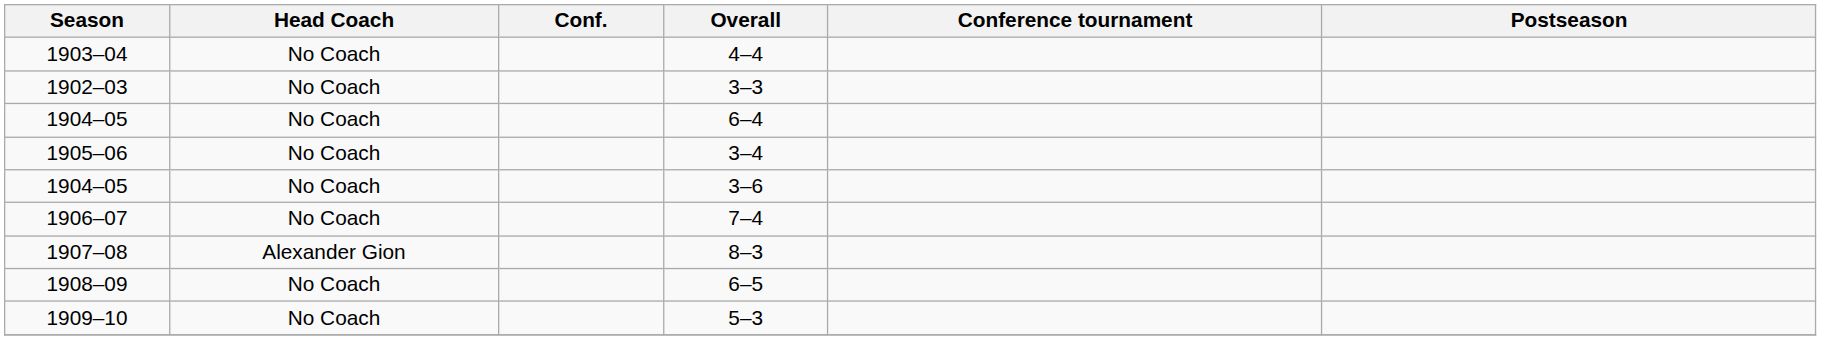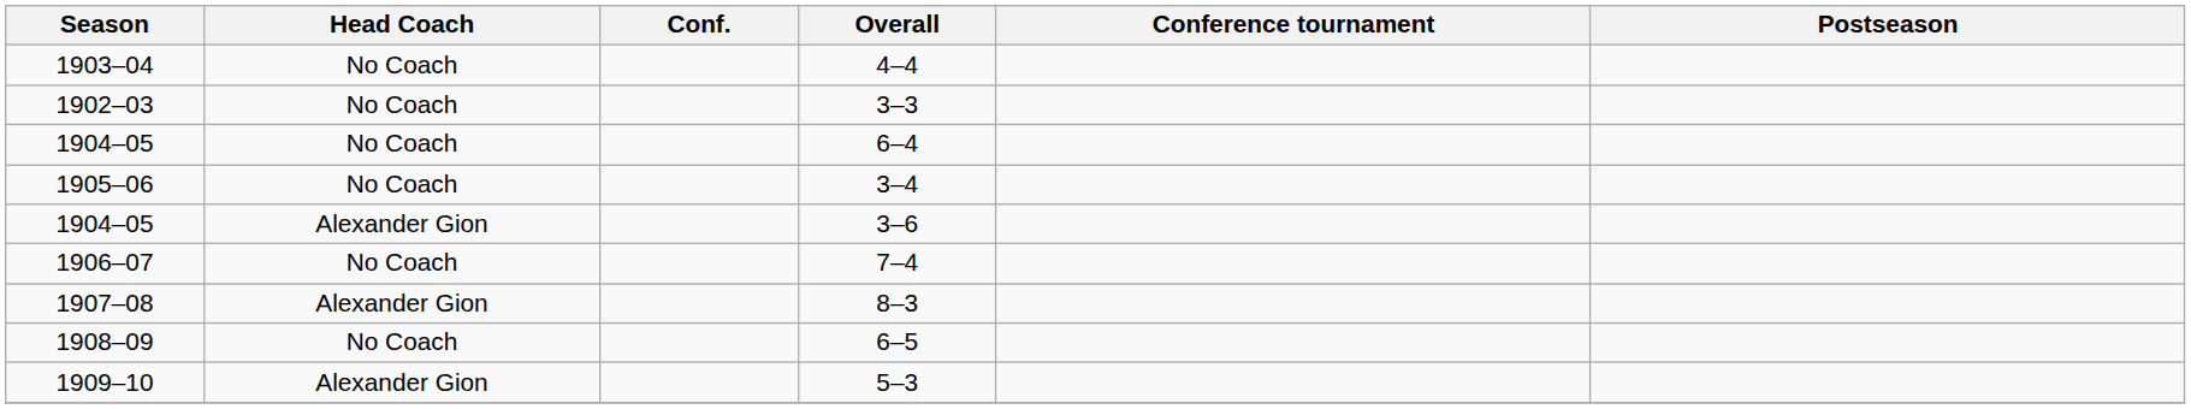3–6 | Head Coach: No Coach -> Alexander Gion
5–3 | Head Coach: No Coach -> Alexander Gion
